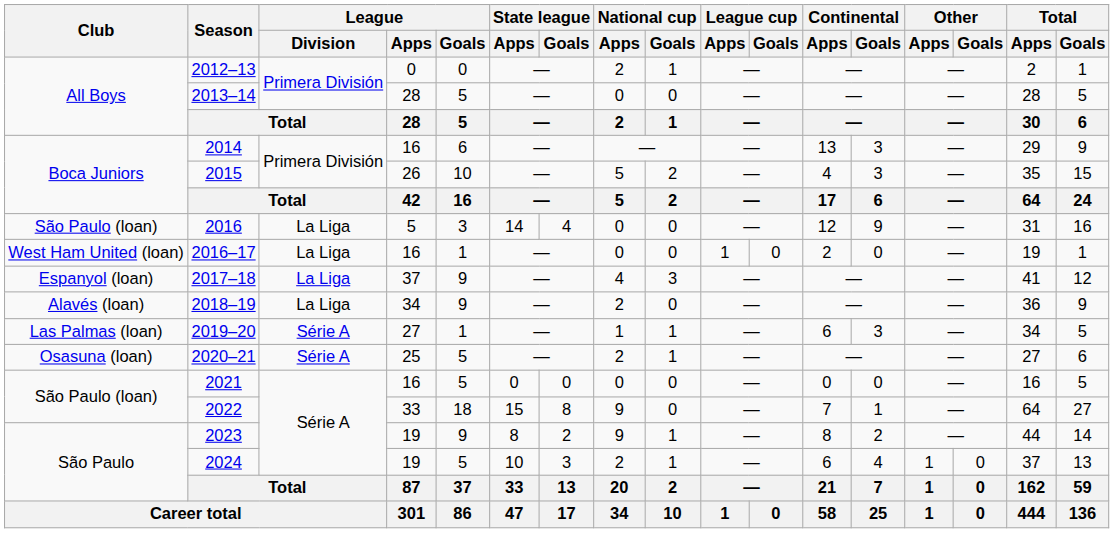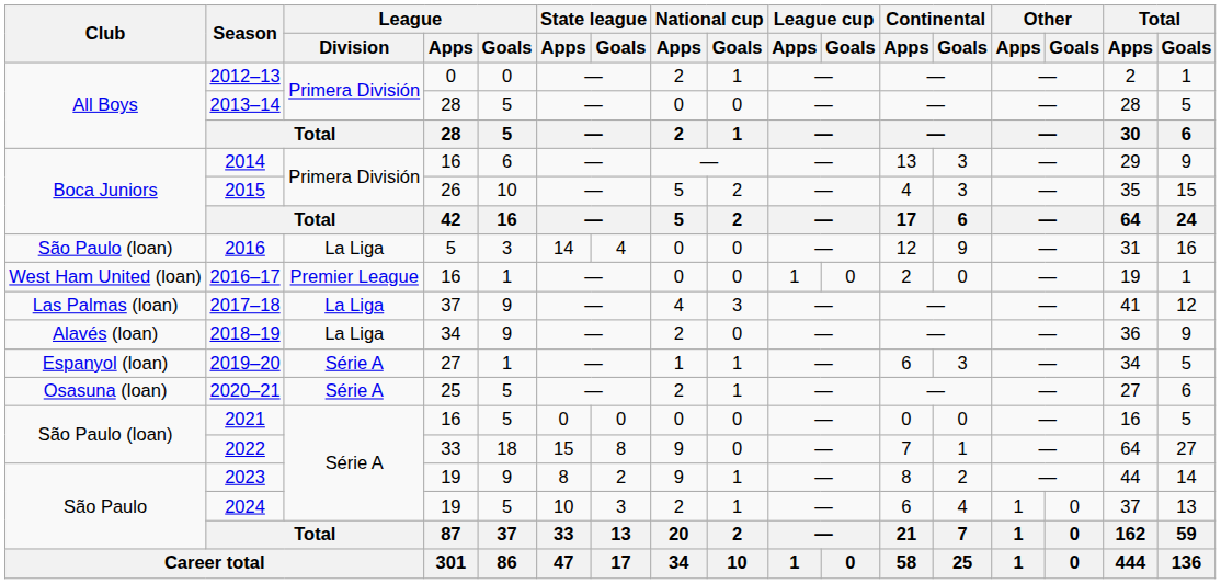2016–17 | League / Division: La Liga -> Premier League
2017–18 | Club: Espanyol (loan) -> Las Palmas (loan)
2019–20 | Club: Las Palmas (loan) -> Espanyol (loan)
